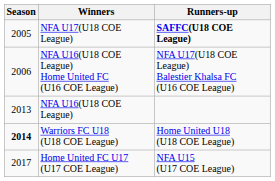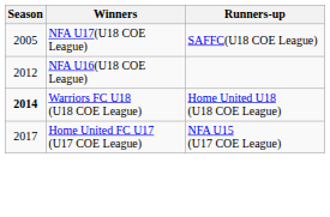NFA U17(U18 COE League) | Runners-up: bold -> normal
- row: 2006 | NFA U16(U18 COE League) Home United FC (U16 COE League) | NFA U17(U18 COE League) Balestier Khalsa FC (U16 COE League)
NFA U16(U18 COE League) | Season: 2013 -> 2012
